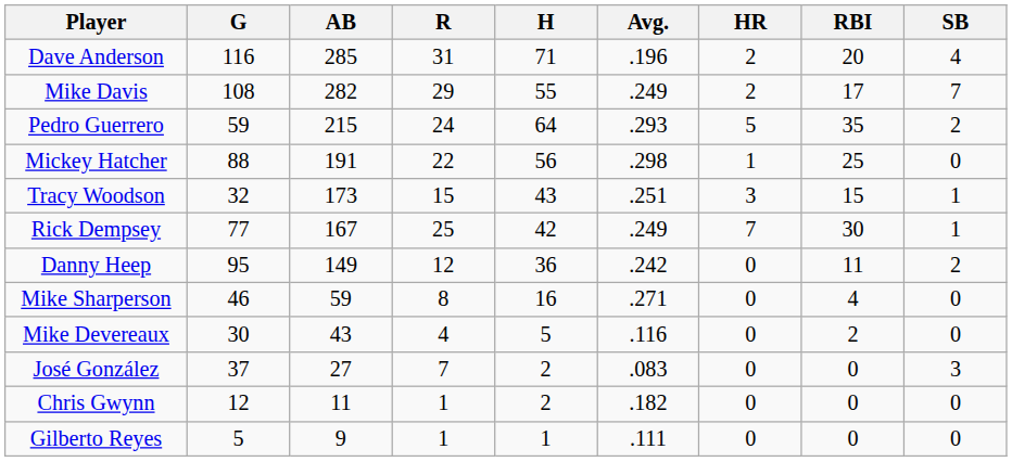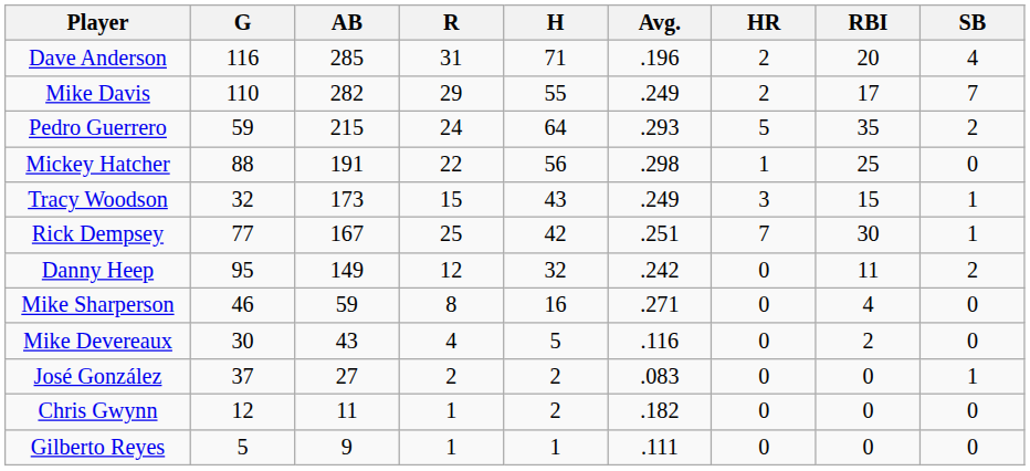Mike Davis | G: 108 -> 110
Tracy Woodson | Avg.: .251 -> .249
Rick Dempsey | Avg.: .249 -> .251
Danny Heep | H: 36 -> 32
José González | R: 7 -> 2
José González | SB: 3 -> 1
